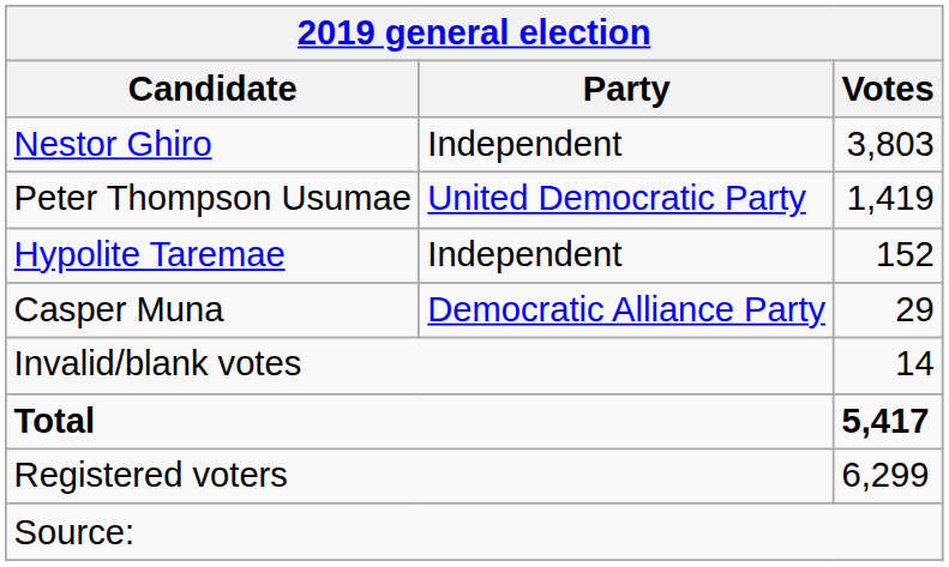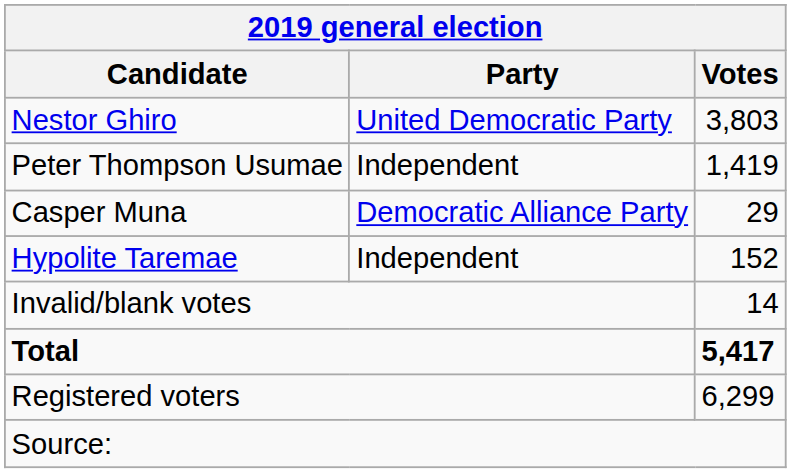Nestor Ghiro | Party: Independent -> United Democratic Party
Peter Thompson Usumae | Party: United Democratic Party -> Independent
rows swapped: Hypolite Taremae <-> Casper Muna
